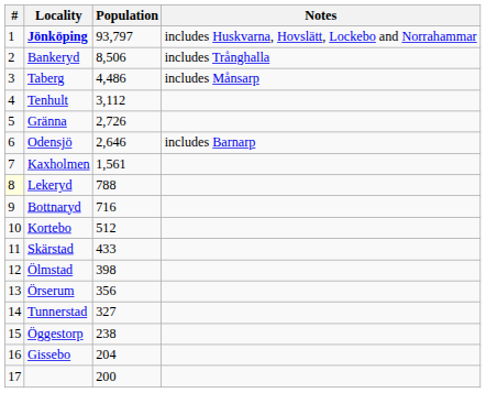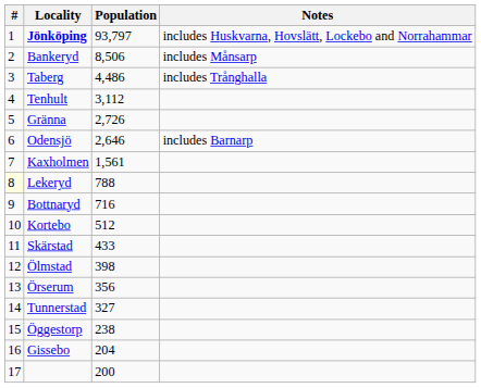Bankeryd | Notes: includes Trånghalla -> includes Månsarp
Taberg | Notes: includes Månsarp -> includes Trånghalla
